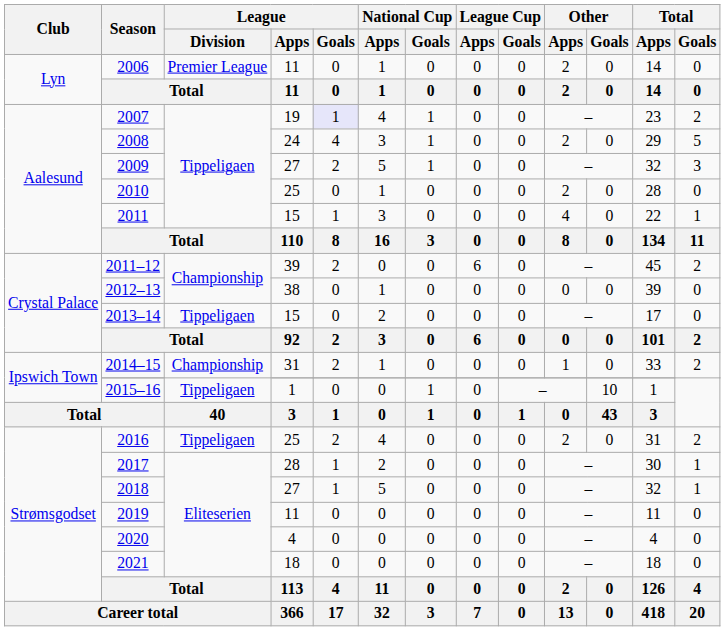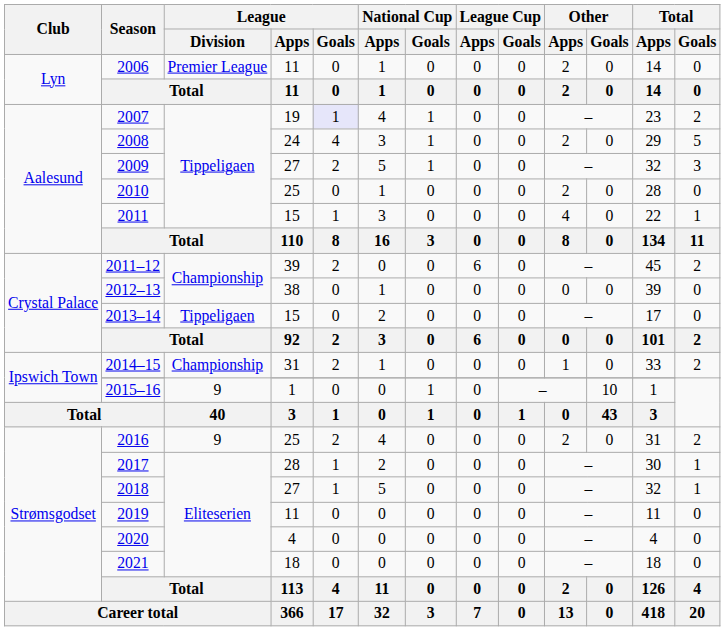2015–16 | League / Division: Tippeligaen -> 9
2016 | League / Division: Tippeligaen -> 9
